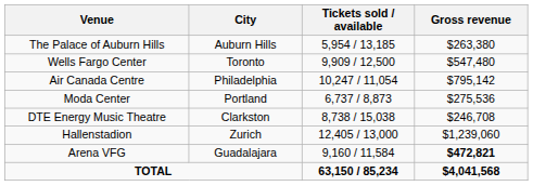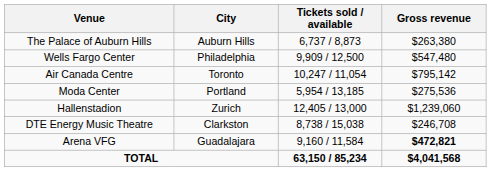The Palace of Auburn Hills | Tickets sold / available: 5,954 / 13,185 -> 6,737 / 8,873
Wells Fargo Center | City: Toronto -> Philadelphia
Air Canada Centre | City: Philadelphia -> Toronto
Moda Center | Tickets sold / available: 6,737 / 8,873 -> 5,954 / 13,185
rows swapped: Hallenstadion <-> DTE Energy Music Theatre
